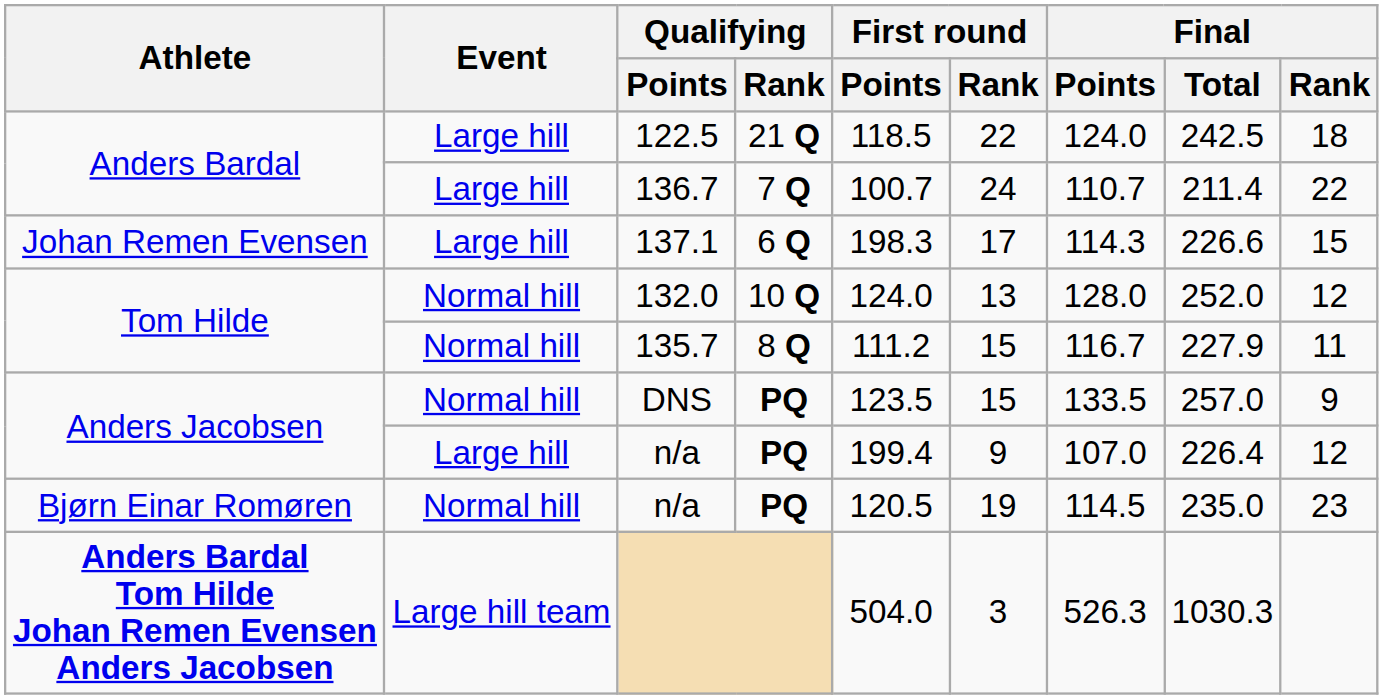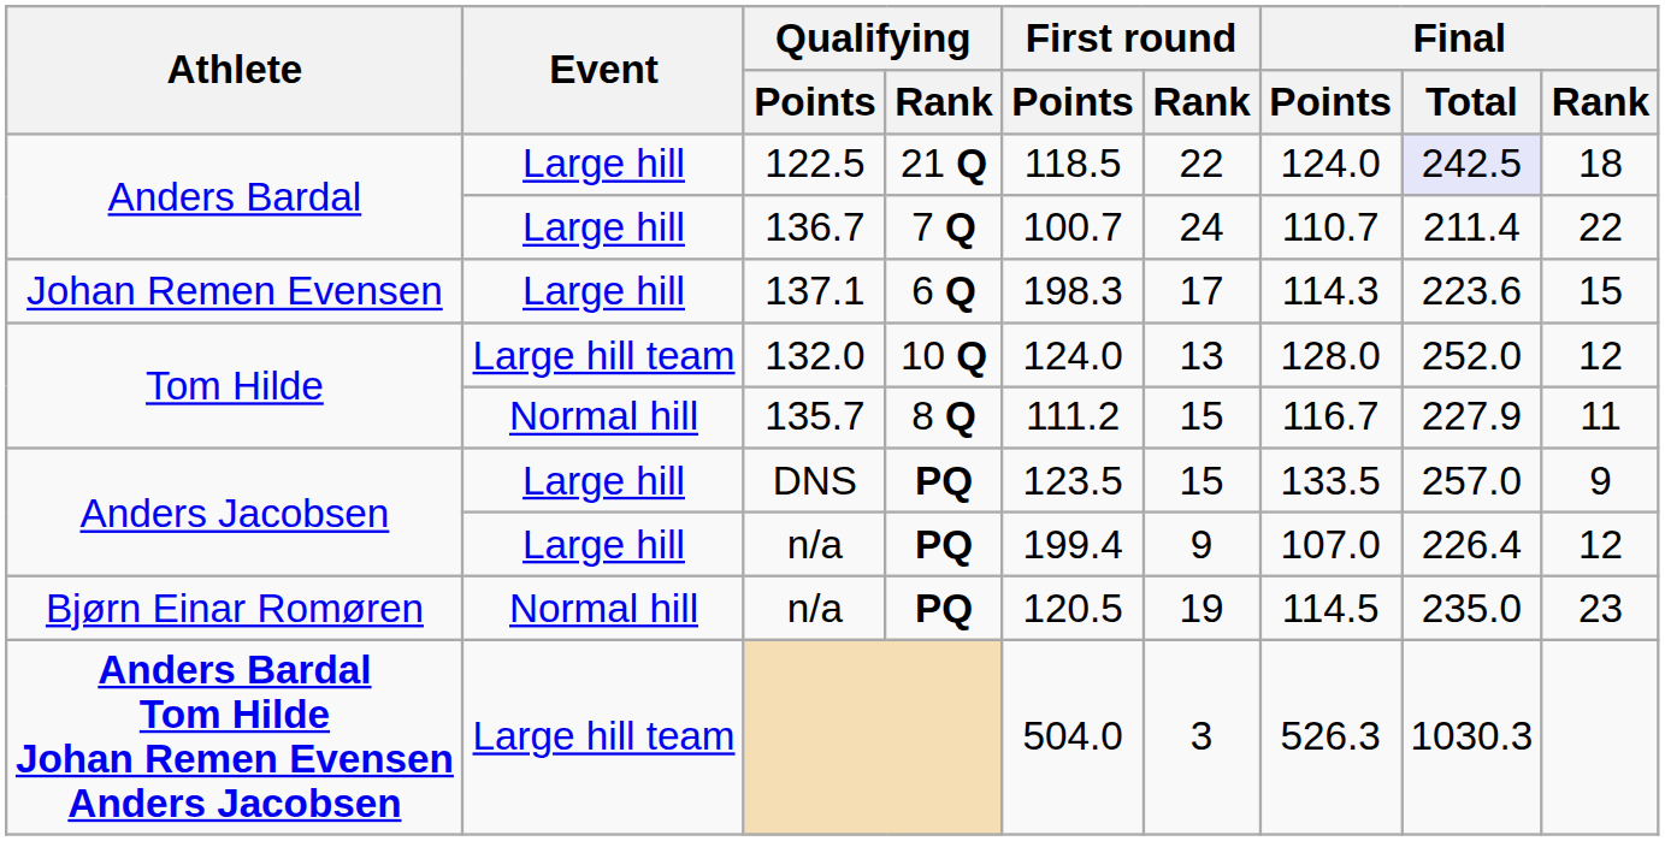122.5 | Final / Total: no background -> lavender background
137.1 | Final / Total: 226.6 -> 223.6
132.0 | Event: Normal hill -> Large hill team
DNS | Event: Normal hill -> Large hill
